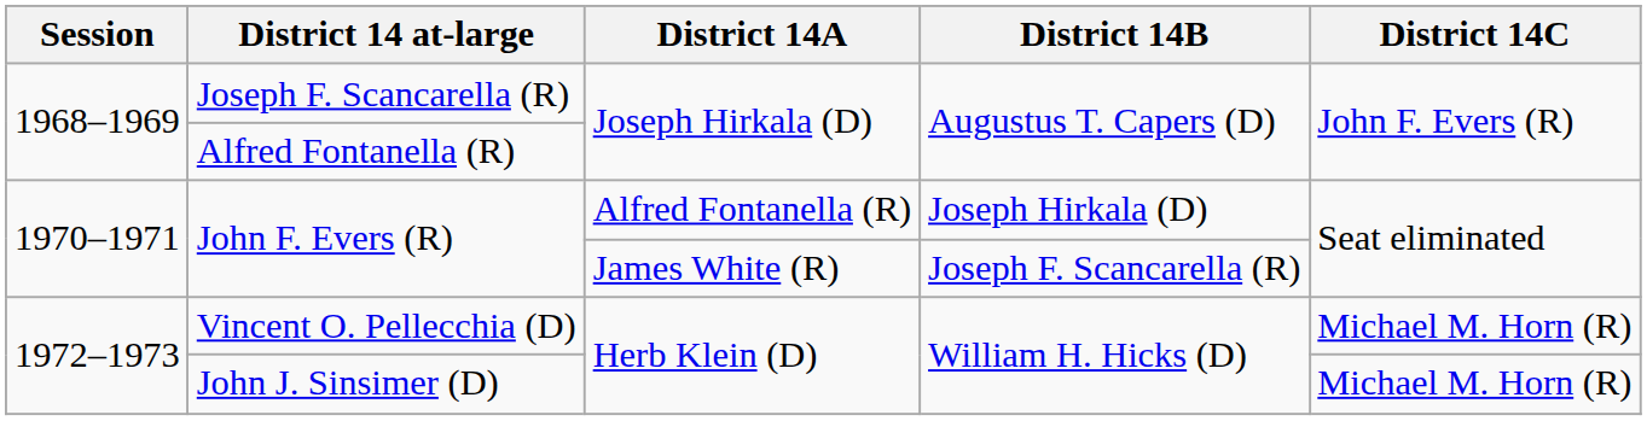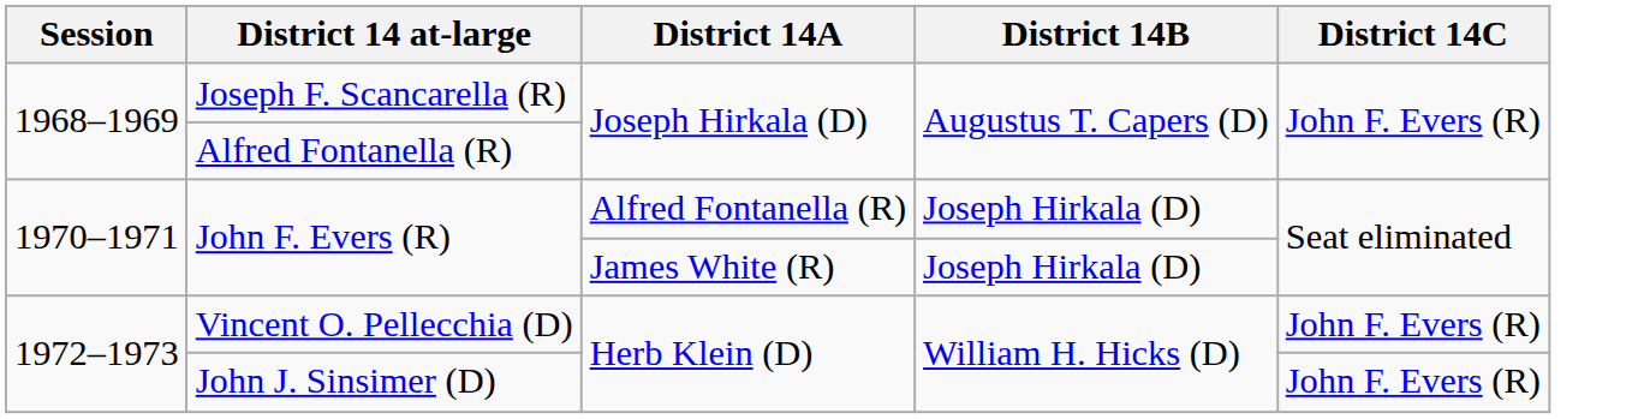John F. Evers (R) / James White (R) | District 14B: Joseph F. Scancarella (R) -> Joseph Hirkala (D)
Vincent O. Pellecchia (D) | District 14C: Michael M. Horn (R) -> John F. Evers (R)
John J. Sinsimer (D) | District 14C: Michael M. Horn (R) -> John F. Evers (R)
